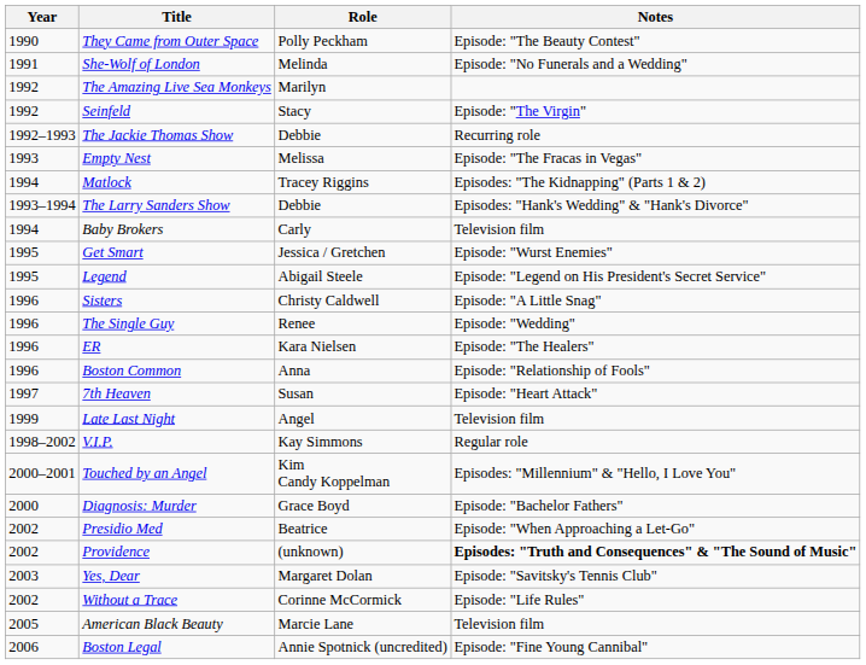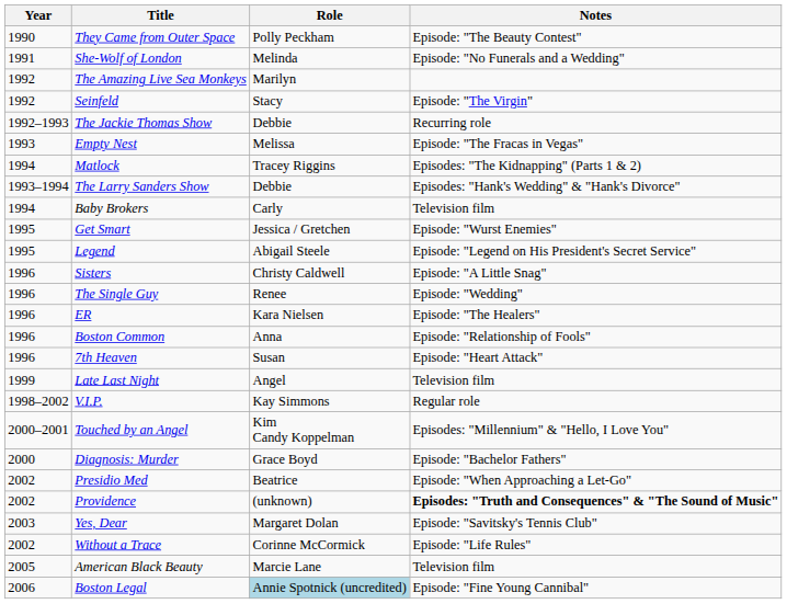7th Heaven | Year: 1997 -> 1996
Boston Legal | Role: no background -> lightblue background
